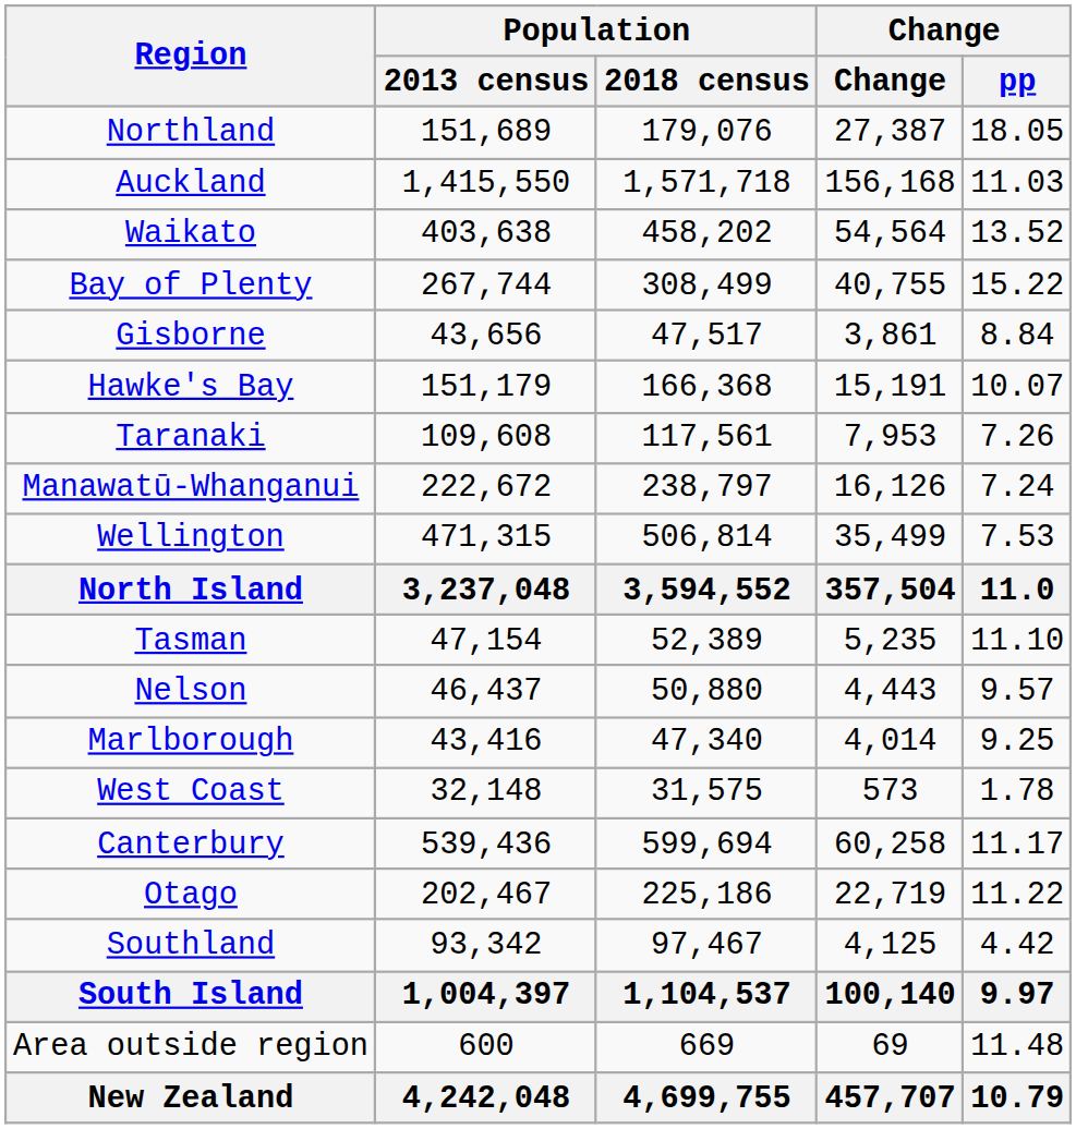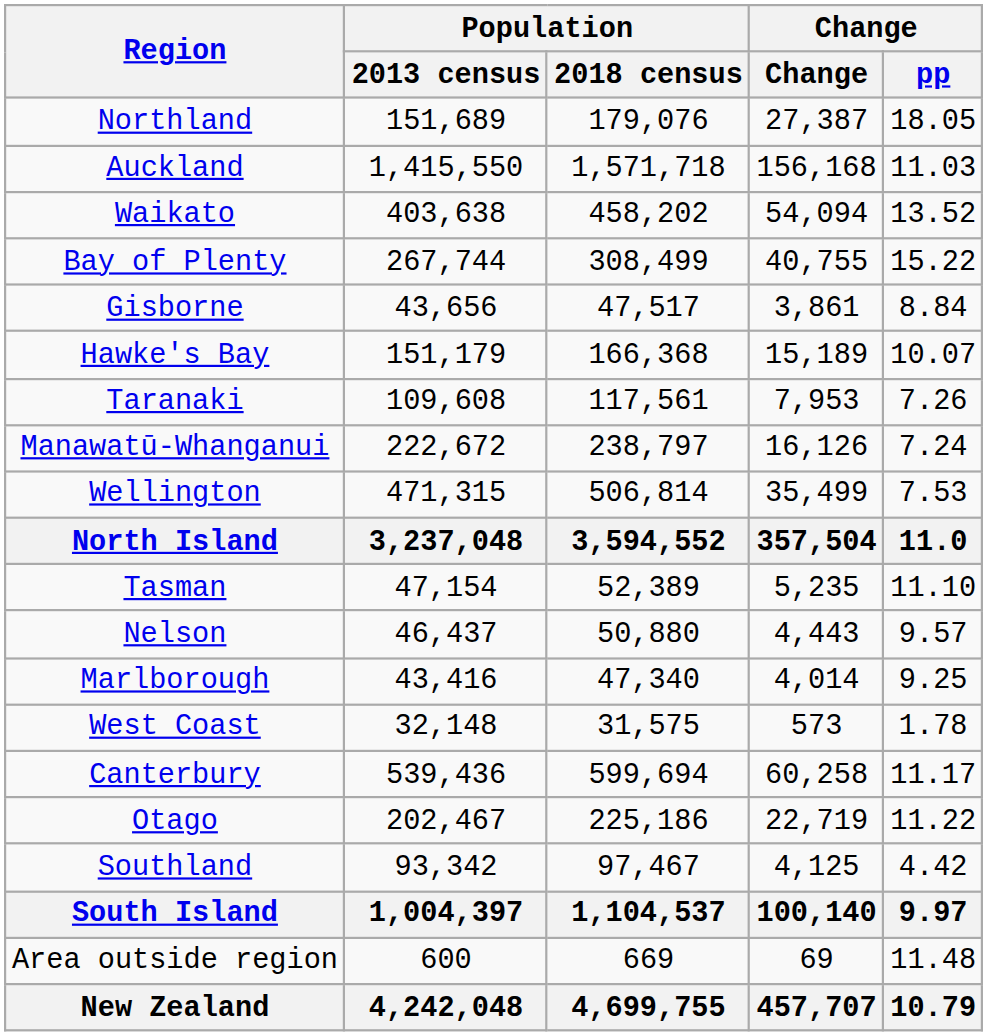Waikato | Change: 54,564 -> 54,094
Hawke's Bay | Change: 15,191 -> 15,189
